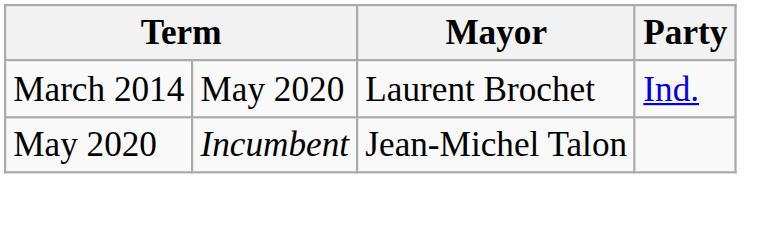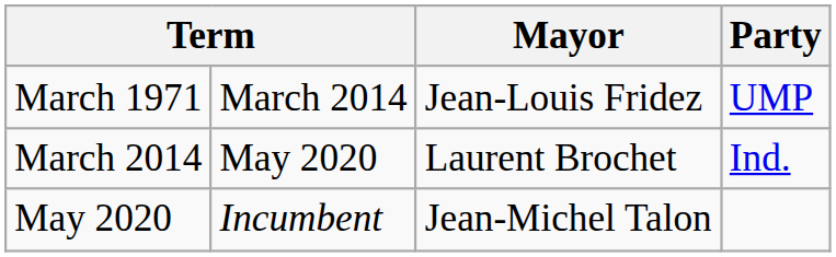+ row: March 1971 | March 2014 | Jean-Louis Fridez | UMP
